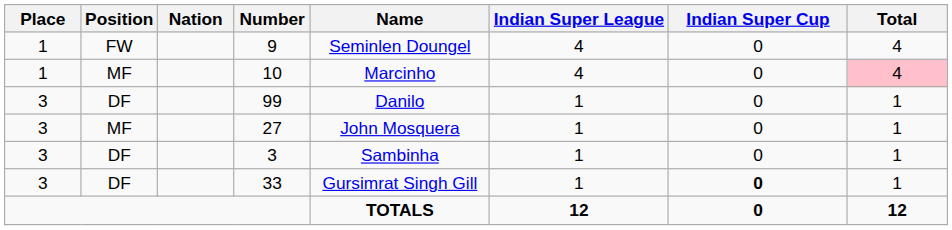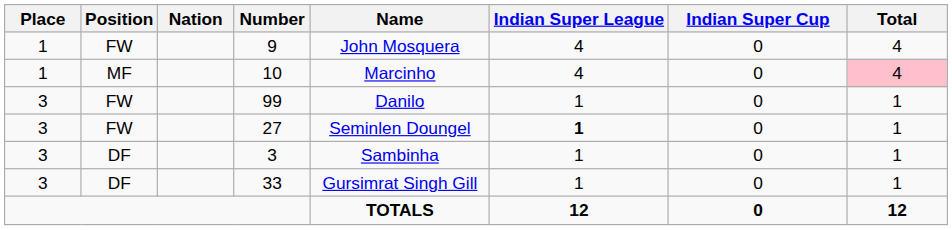9 | Name: Seminlen Doungel -> John Mosquera
99 | Position: DF -> FW
27 | Position: MF -> FW
27 | Name: John Mosquera -> Seminlen Doungel
27 | Indian Super League: normal -> bold
33 | Indian Super Cup: bold -> normal
